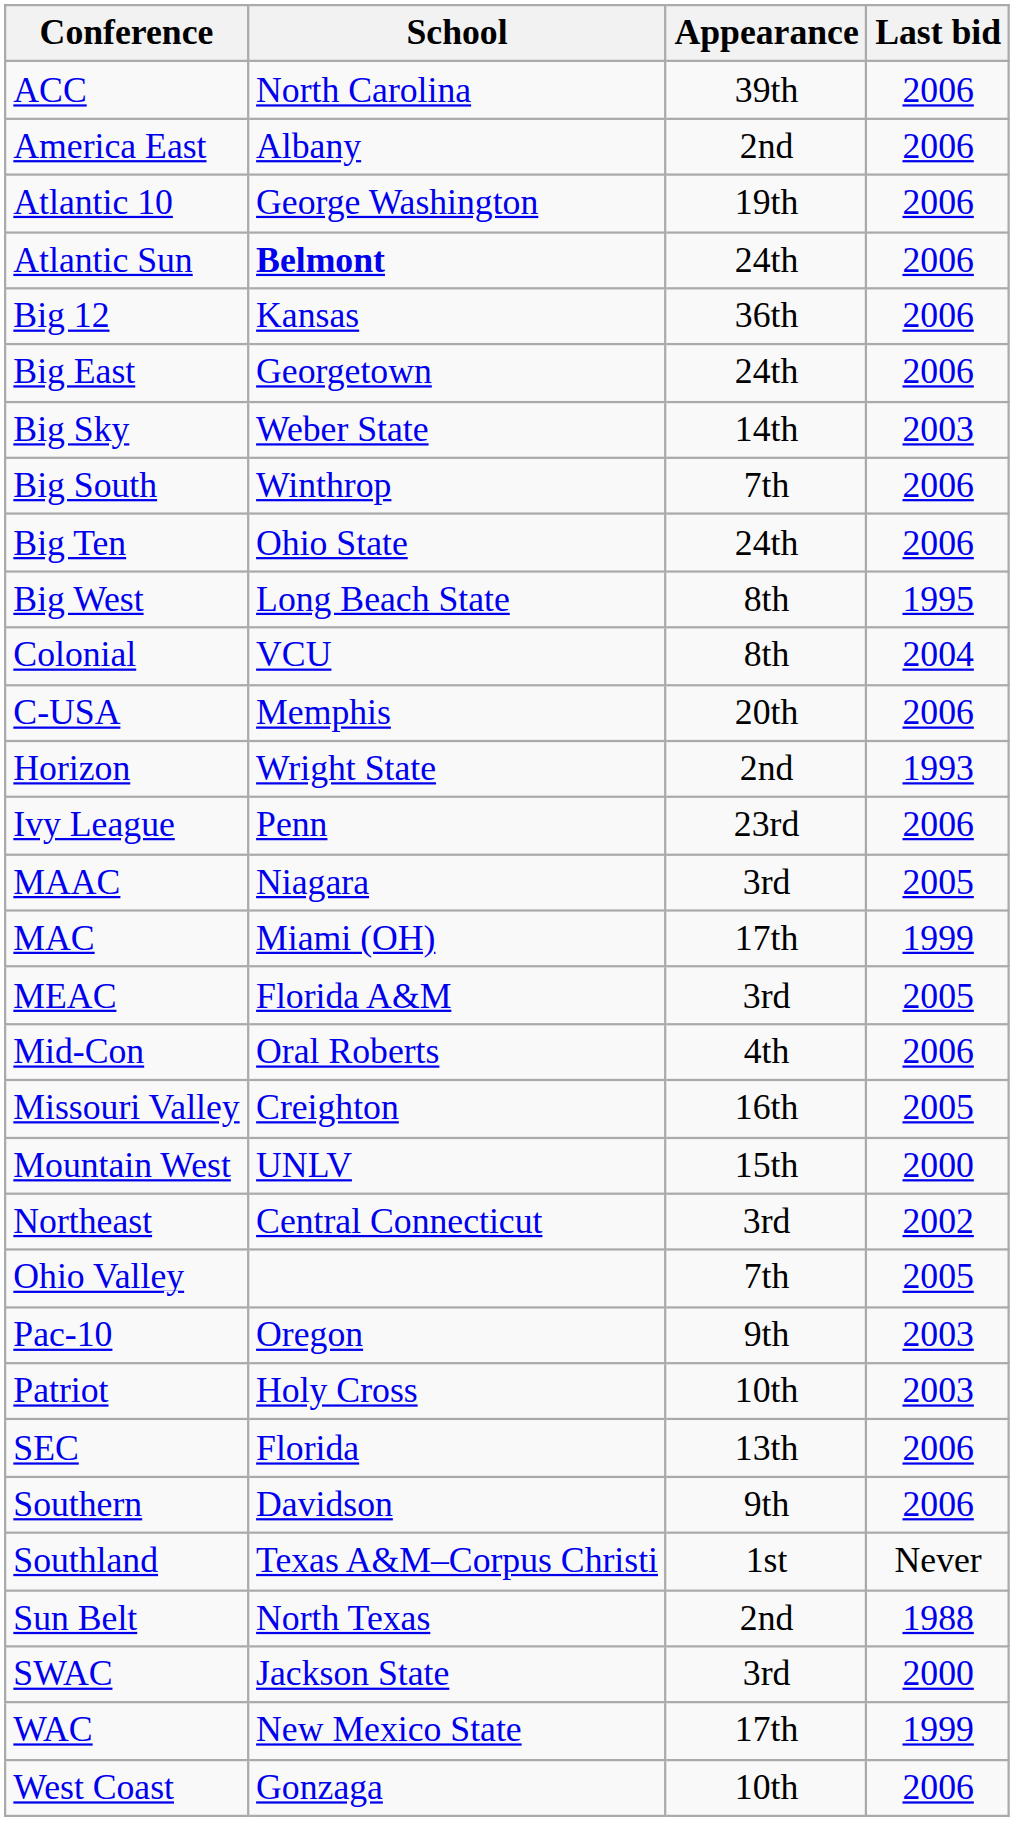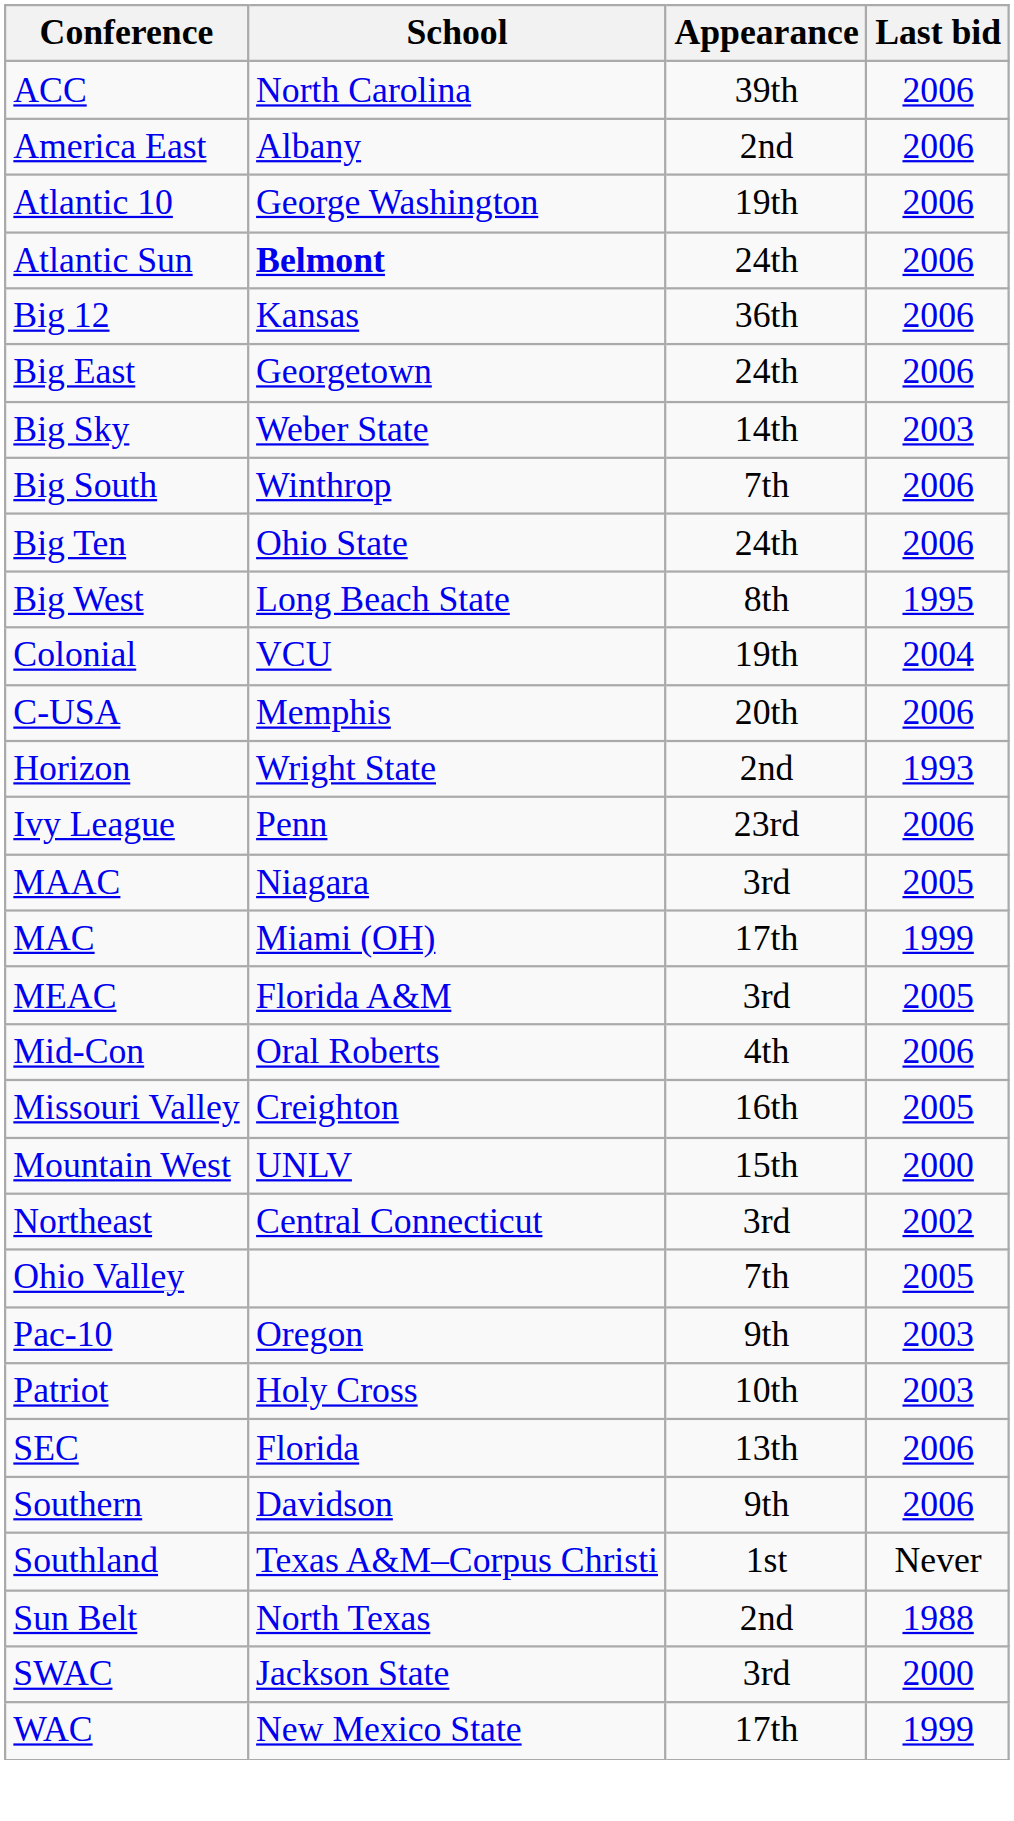Colonial | Appearance: 8th -> 19th
- row: West Coast | Gonzaga | 10th | 2006
